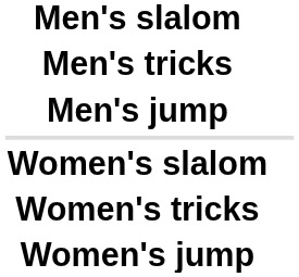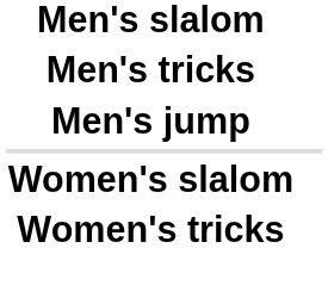- row: Women's jump
